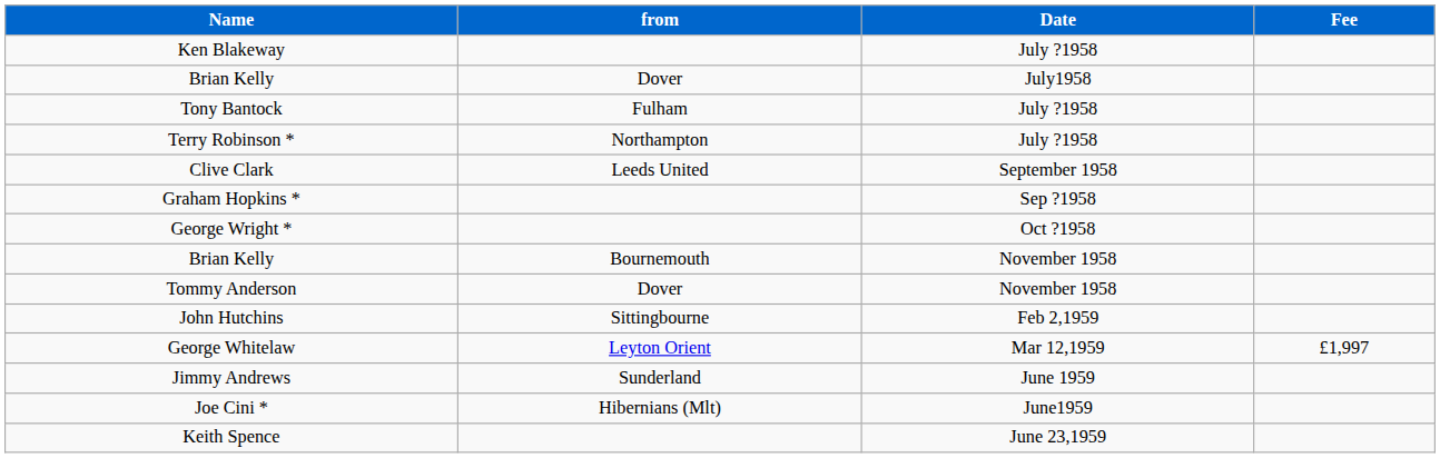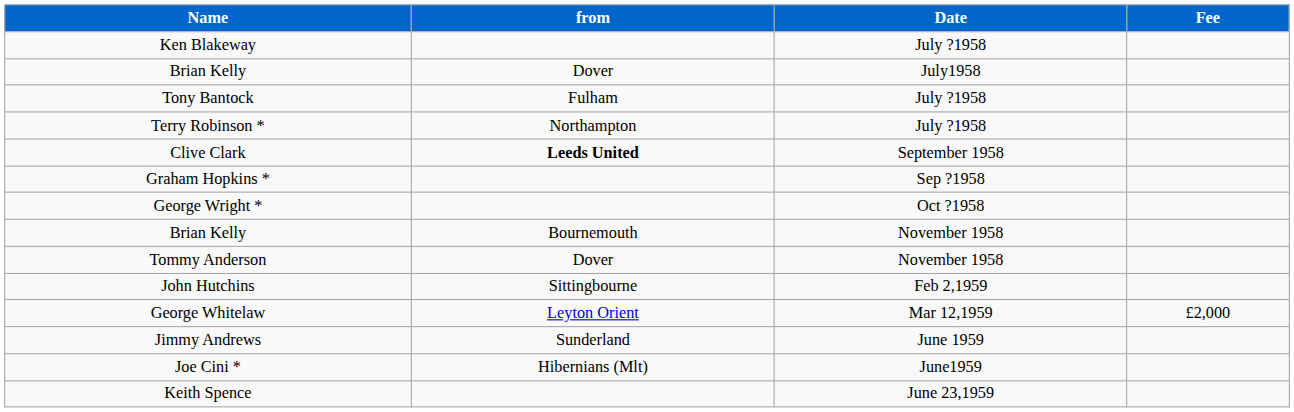Clive Clark | from: normal -> bold
George Whitelaw | Fee: £1,997 -> £2,000
